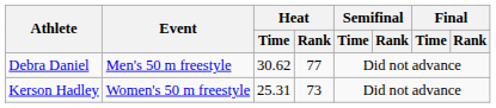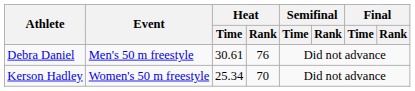Debra Daniel | Heat / Time: 30.62 -> 30.61
Debra Daniel | Heat / Rank: 77 -> 76
Kerson Hadley | Heat / Time: 25.31 -> 25.34
Kerson Hadley | Heat / Rank: 73 -> 70
